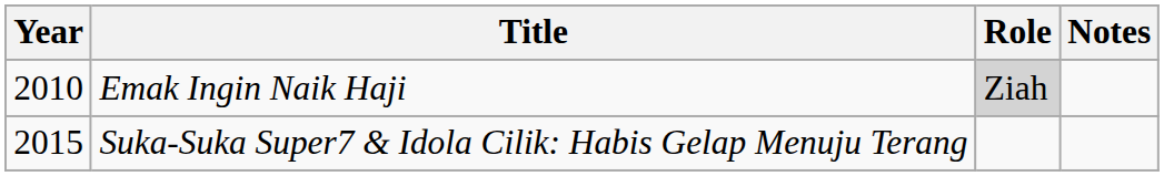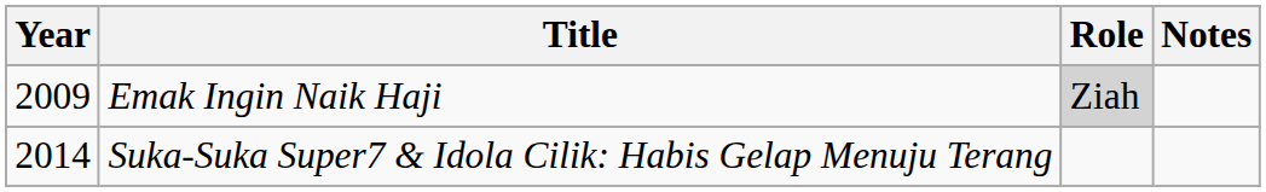Emak Ingin Naik Haji | Year: 2010 -> 2009
Suka-Suka Super7 & Idola Cilik: Habis Gelap Menuju Terang | Year: 2015 -> 2014
